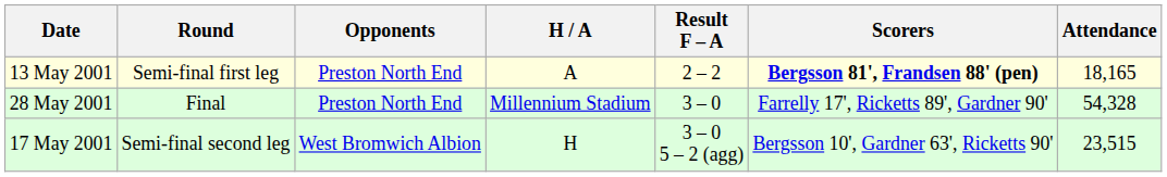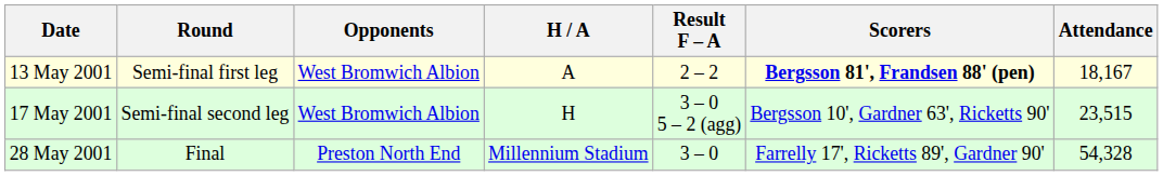13 May 2001 | Opponents: Preston North End -> West Bromwich Albion
13 May 2001 | Attendance: 18,165 -> 18,167
rows swapped: 17 May 2001 <-> 28 May 2001
